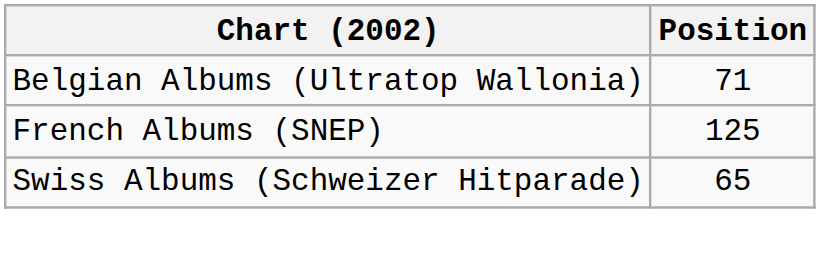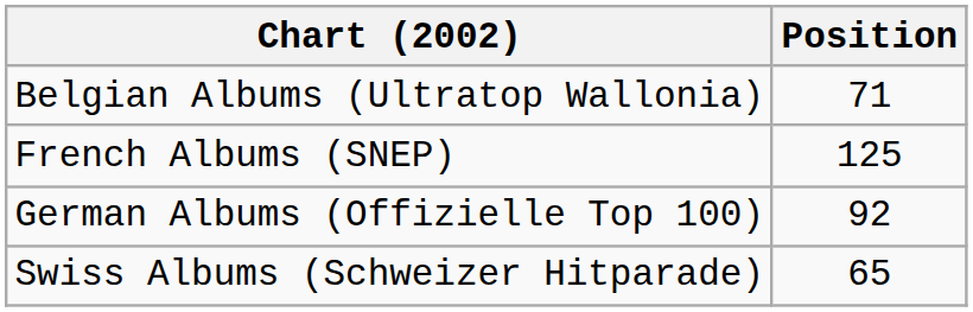+ row: German Albums (Offizielle Top 100) | 92
